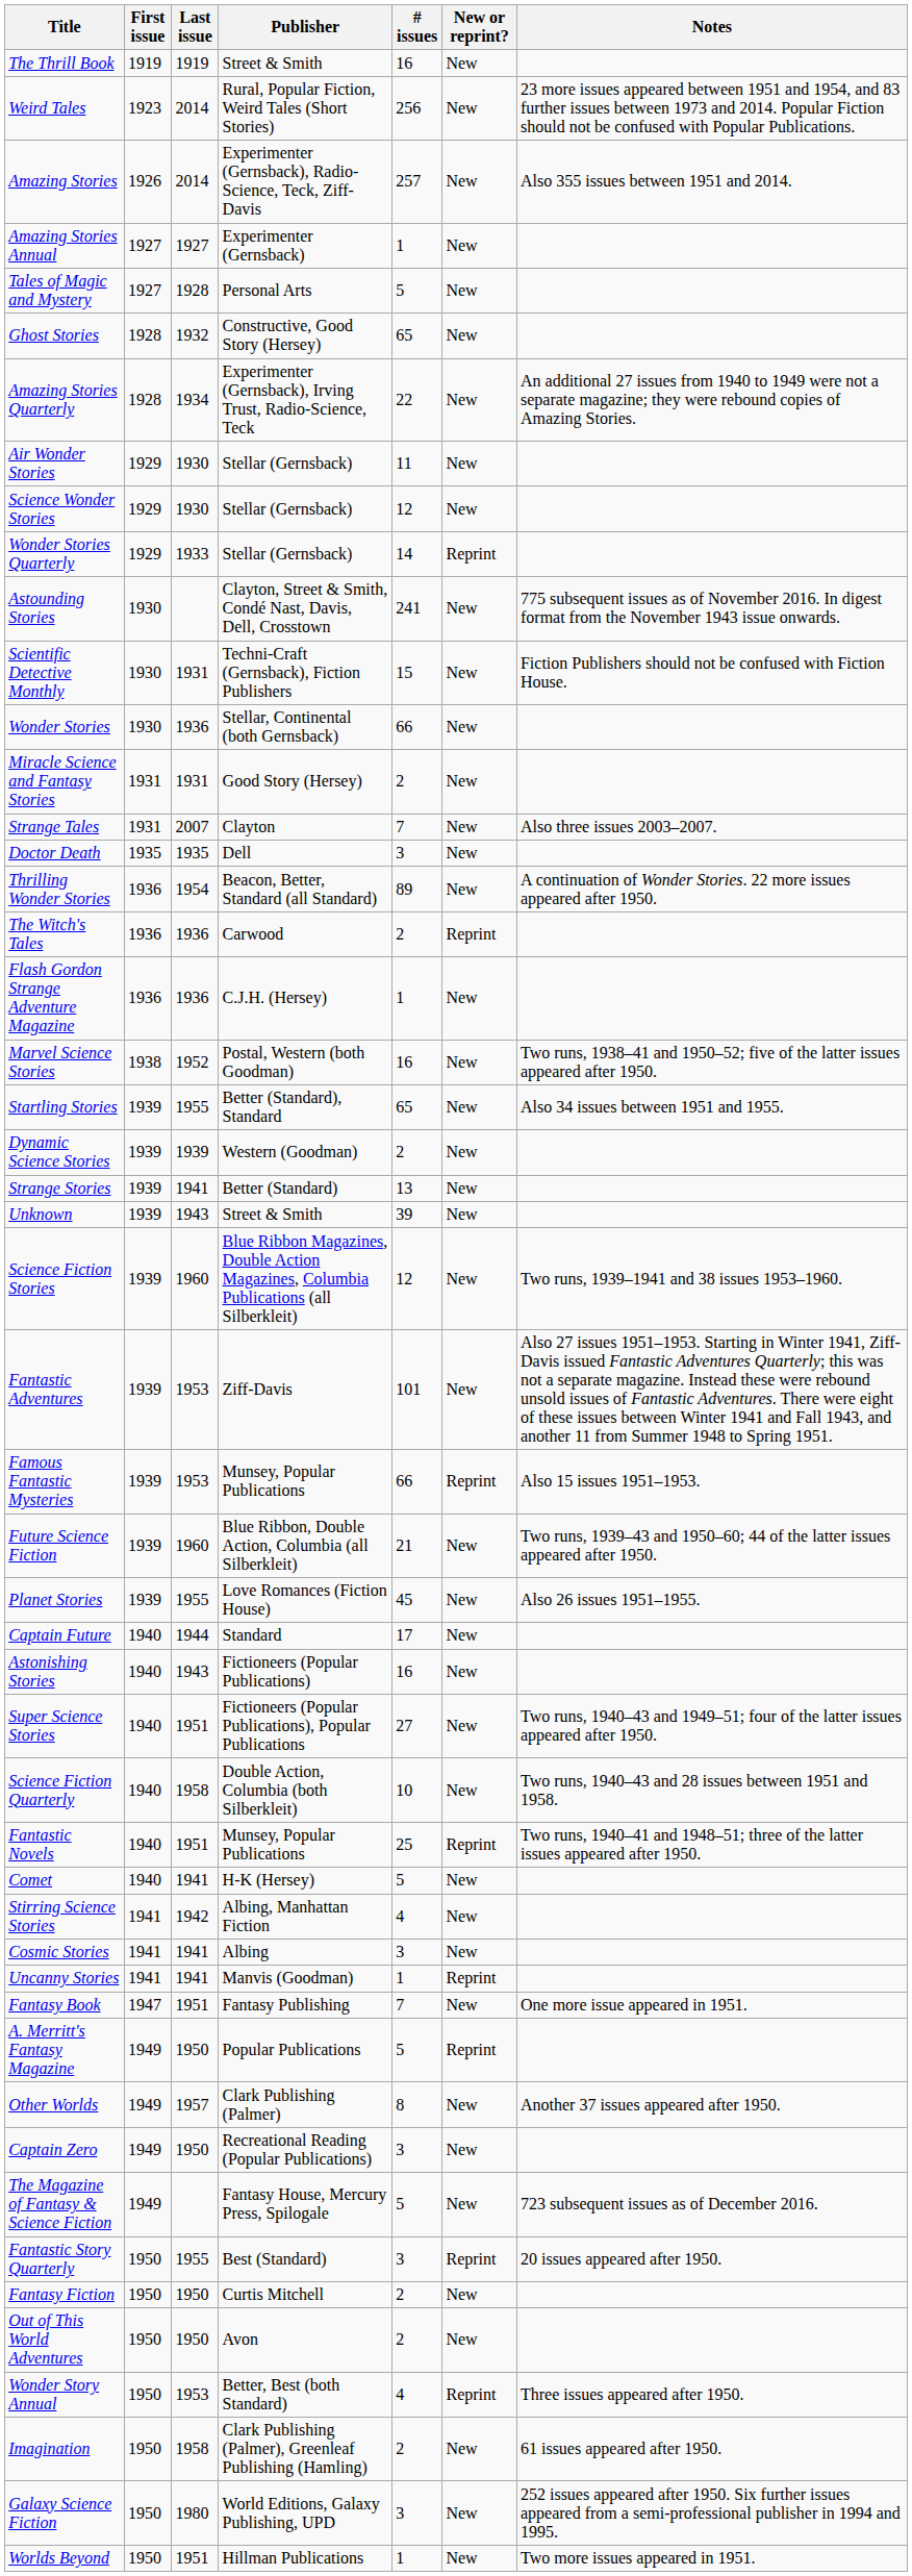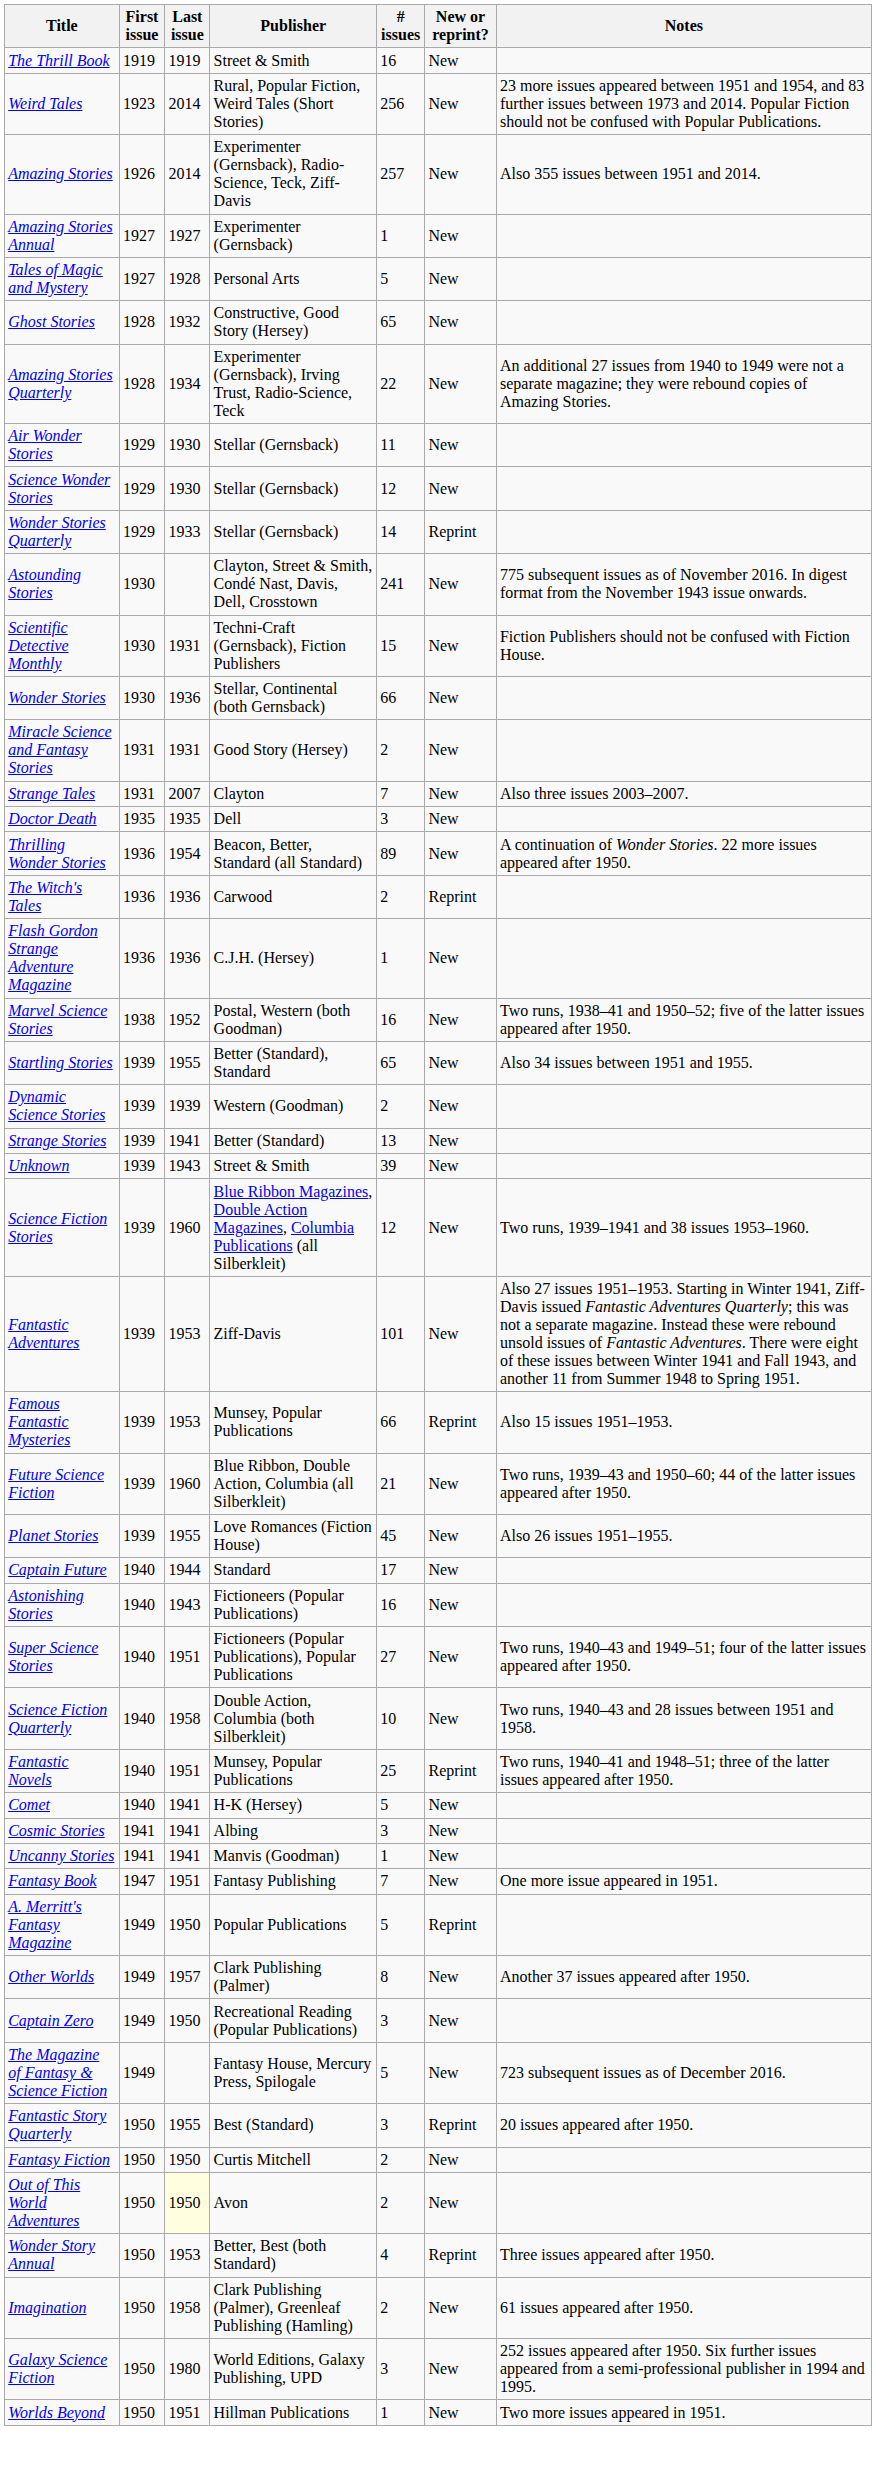- row: Stirring Science Stories | 1941 | 1942 | Albing, Manhattan Fiction | 4 | New
Uncanny Stories | New or reprint?: Reprint -> New
Out of This World Adventures | Last issue: no background -> lightyellow background
